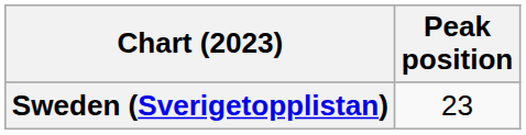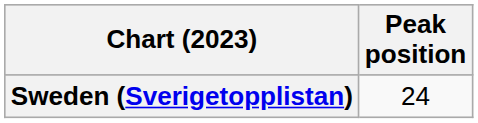Sweden (Sverigetopplistan) | Peak position: 23 -> 24
